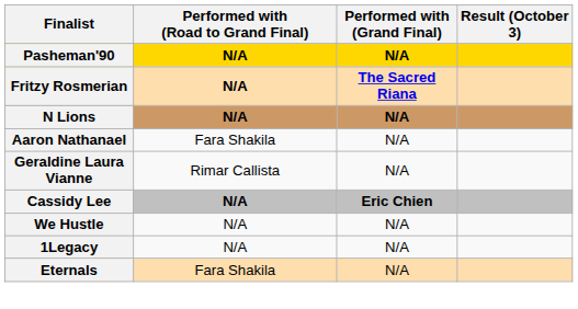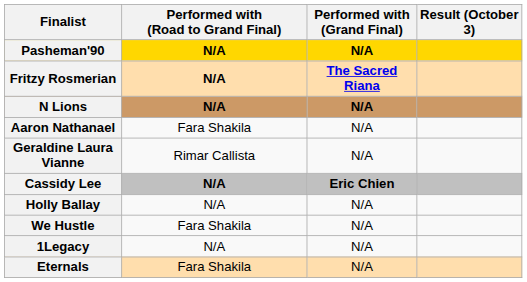+ row: Holly Ballay | N/A | N/A
We Hustle | Performed with (Road to Grand Final): N/A -> Fara Shakila
